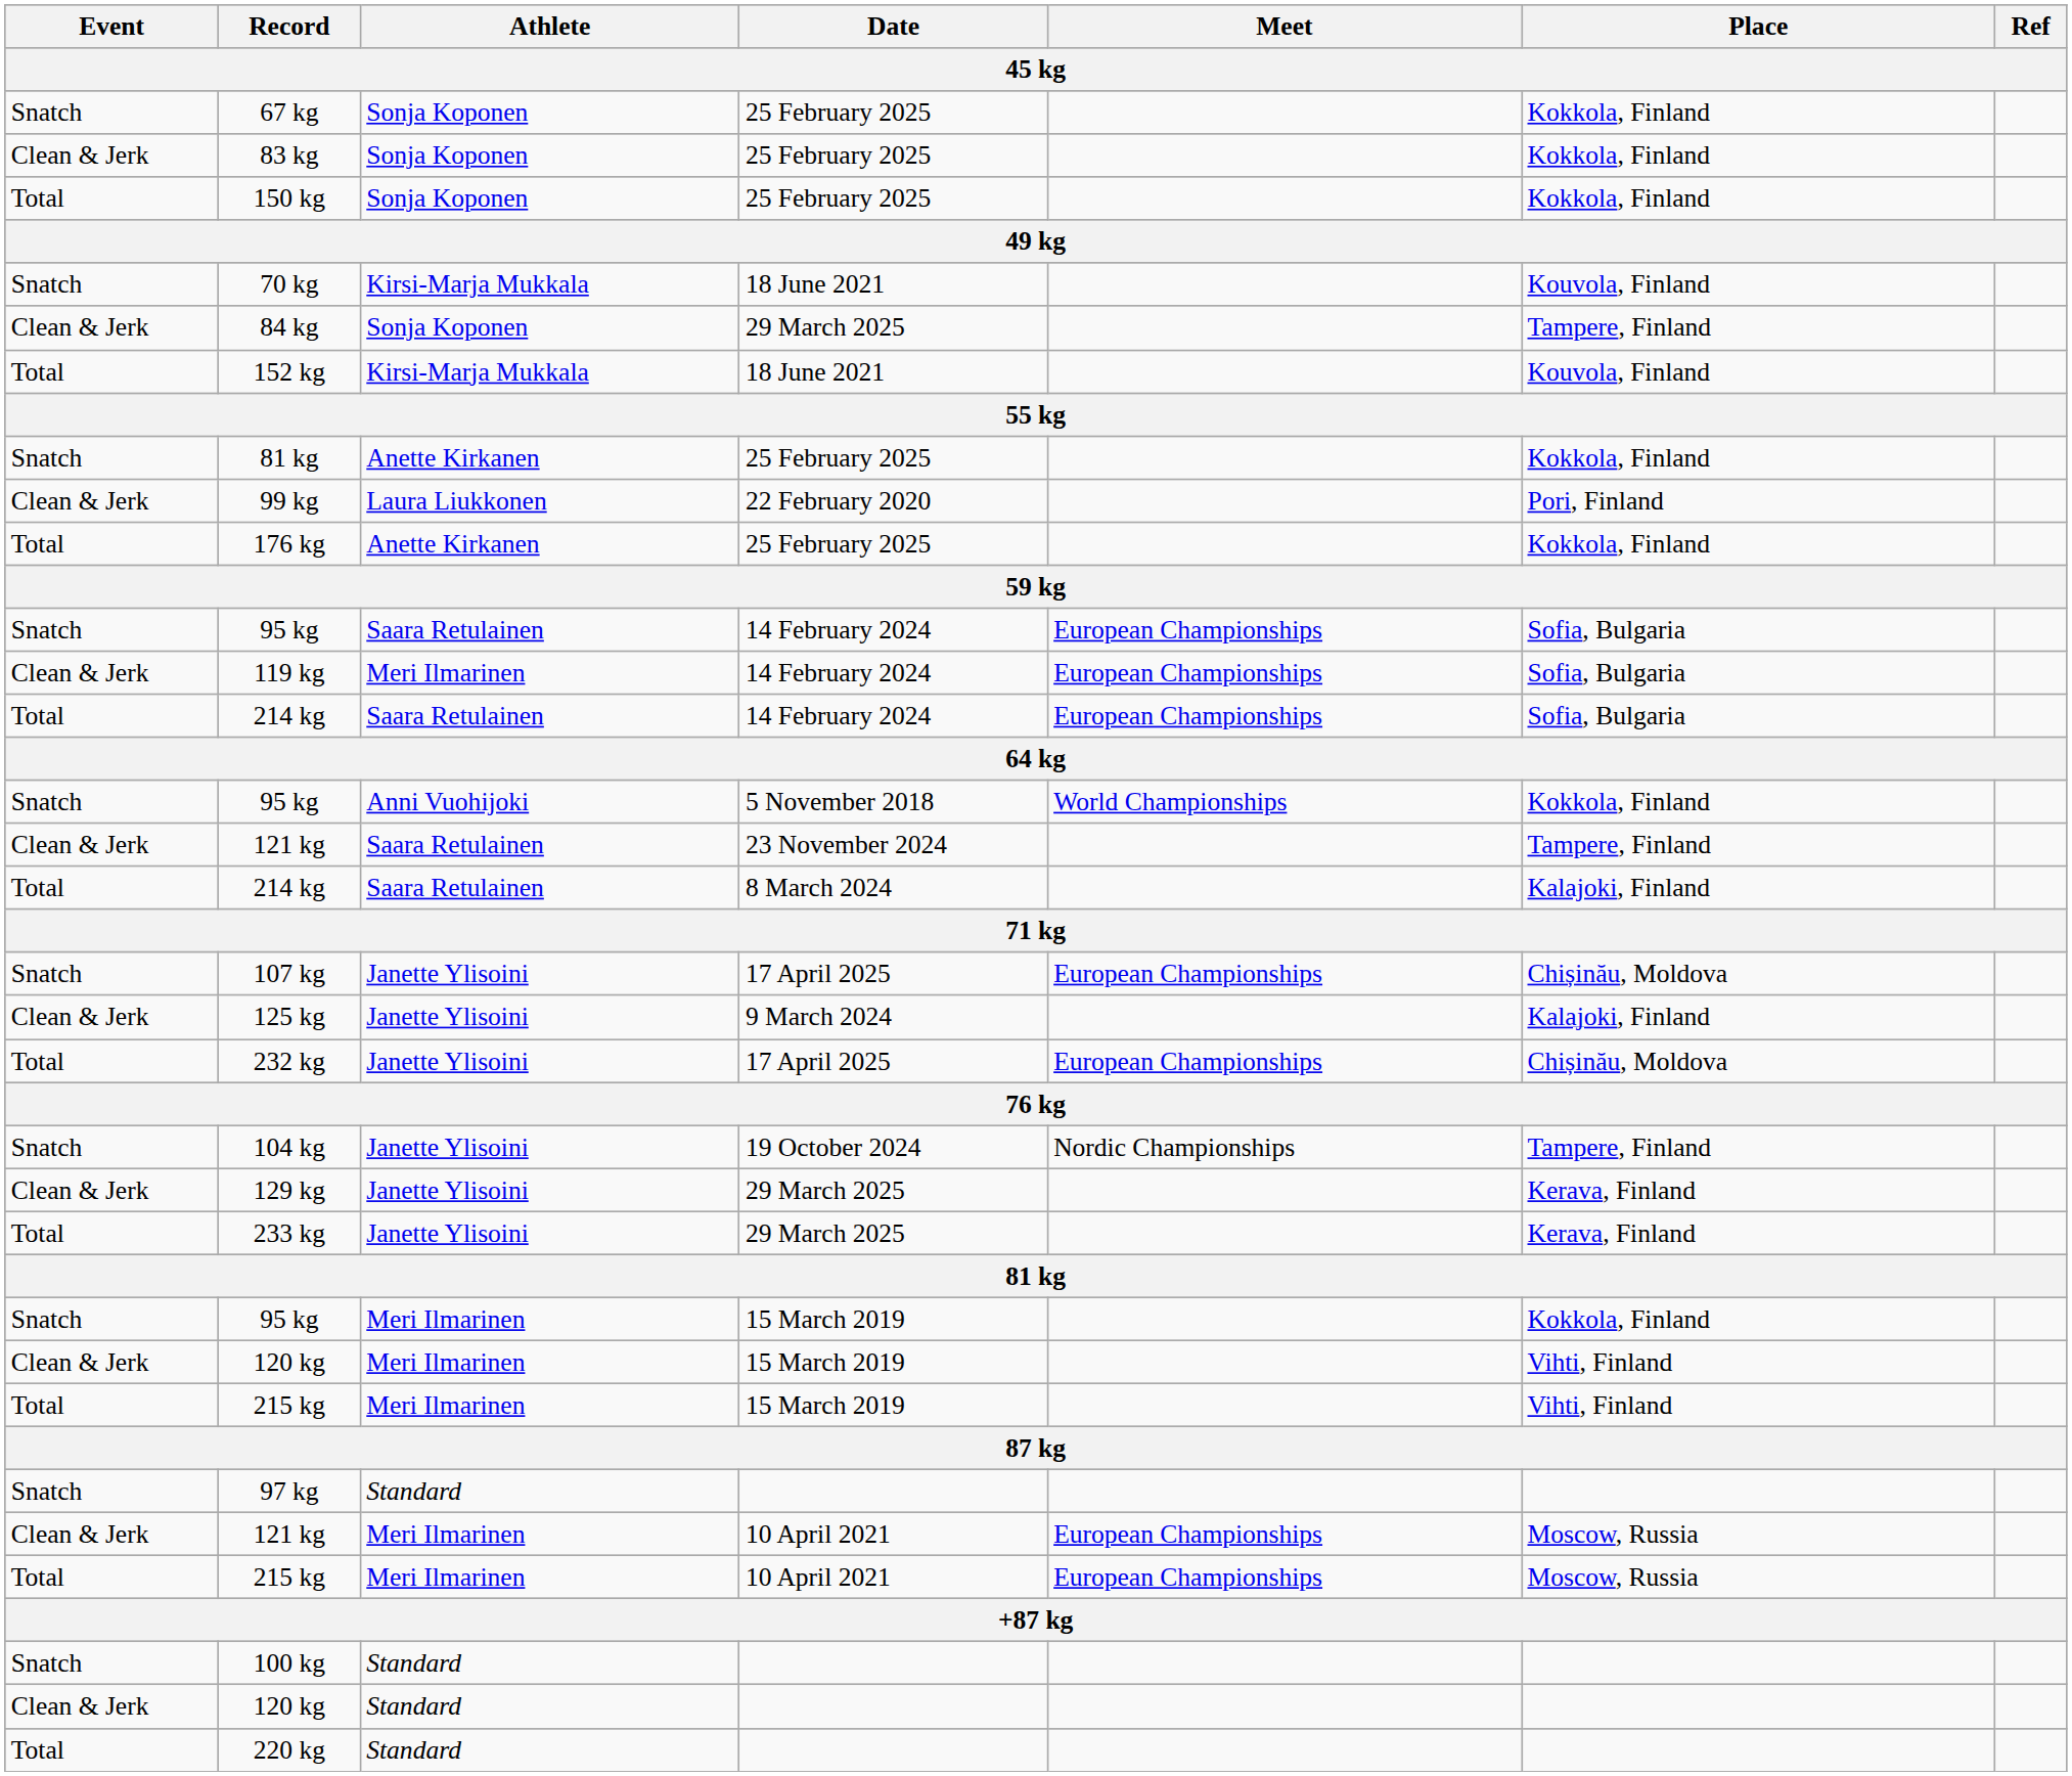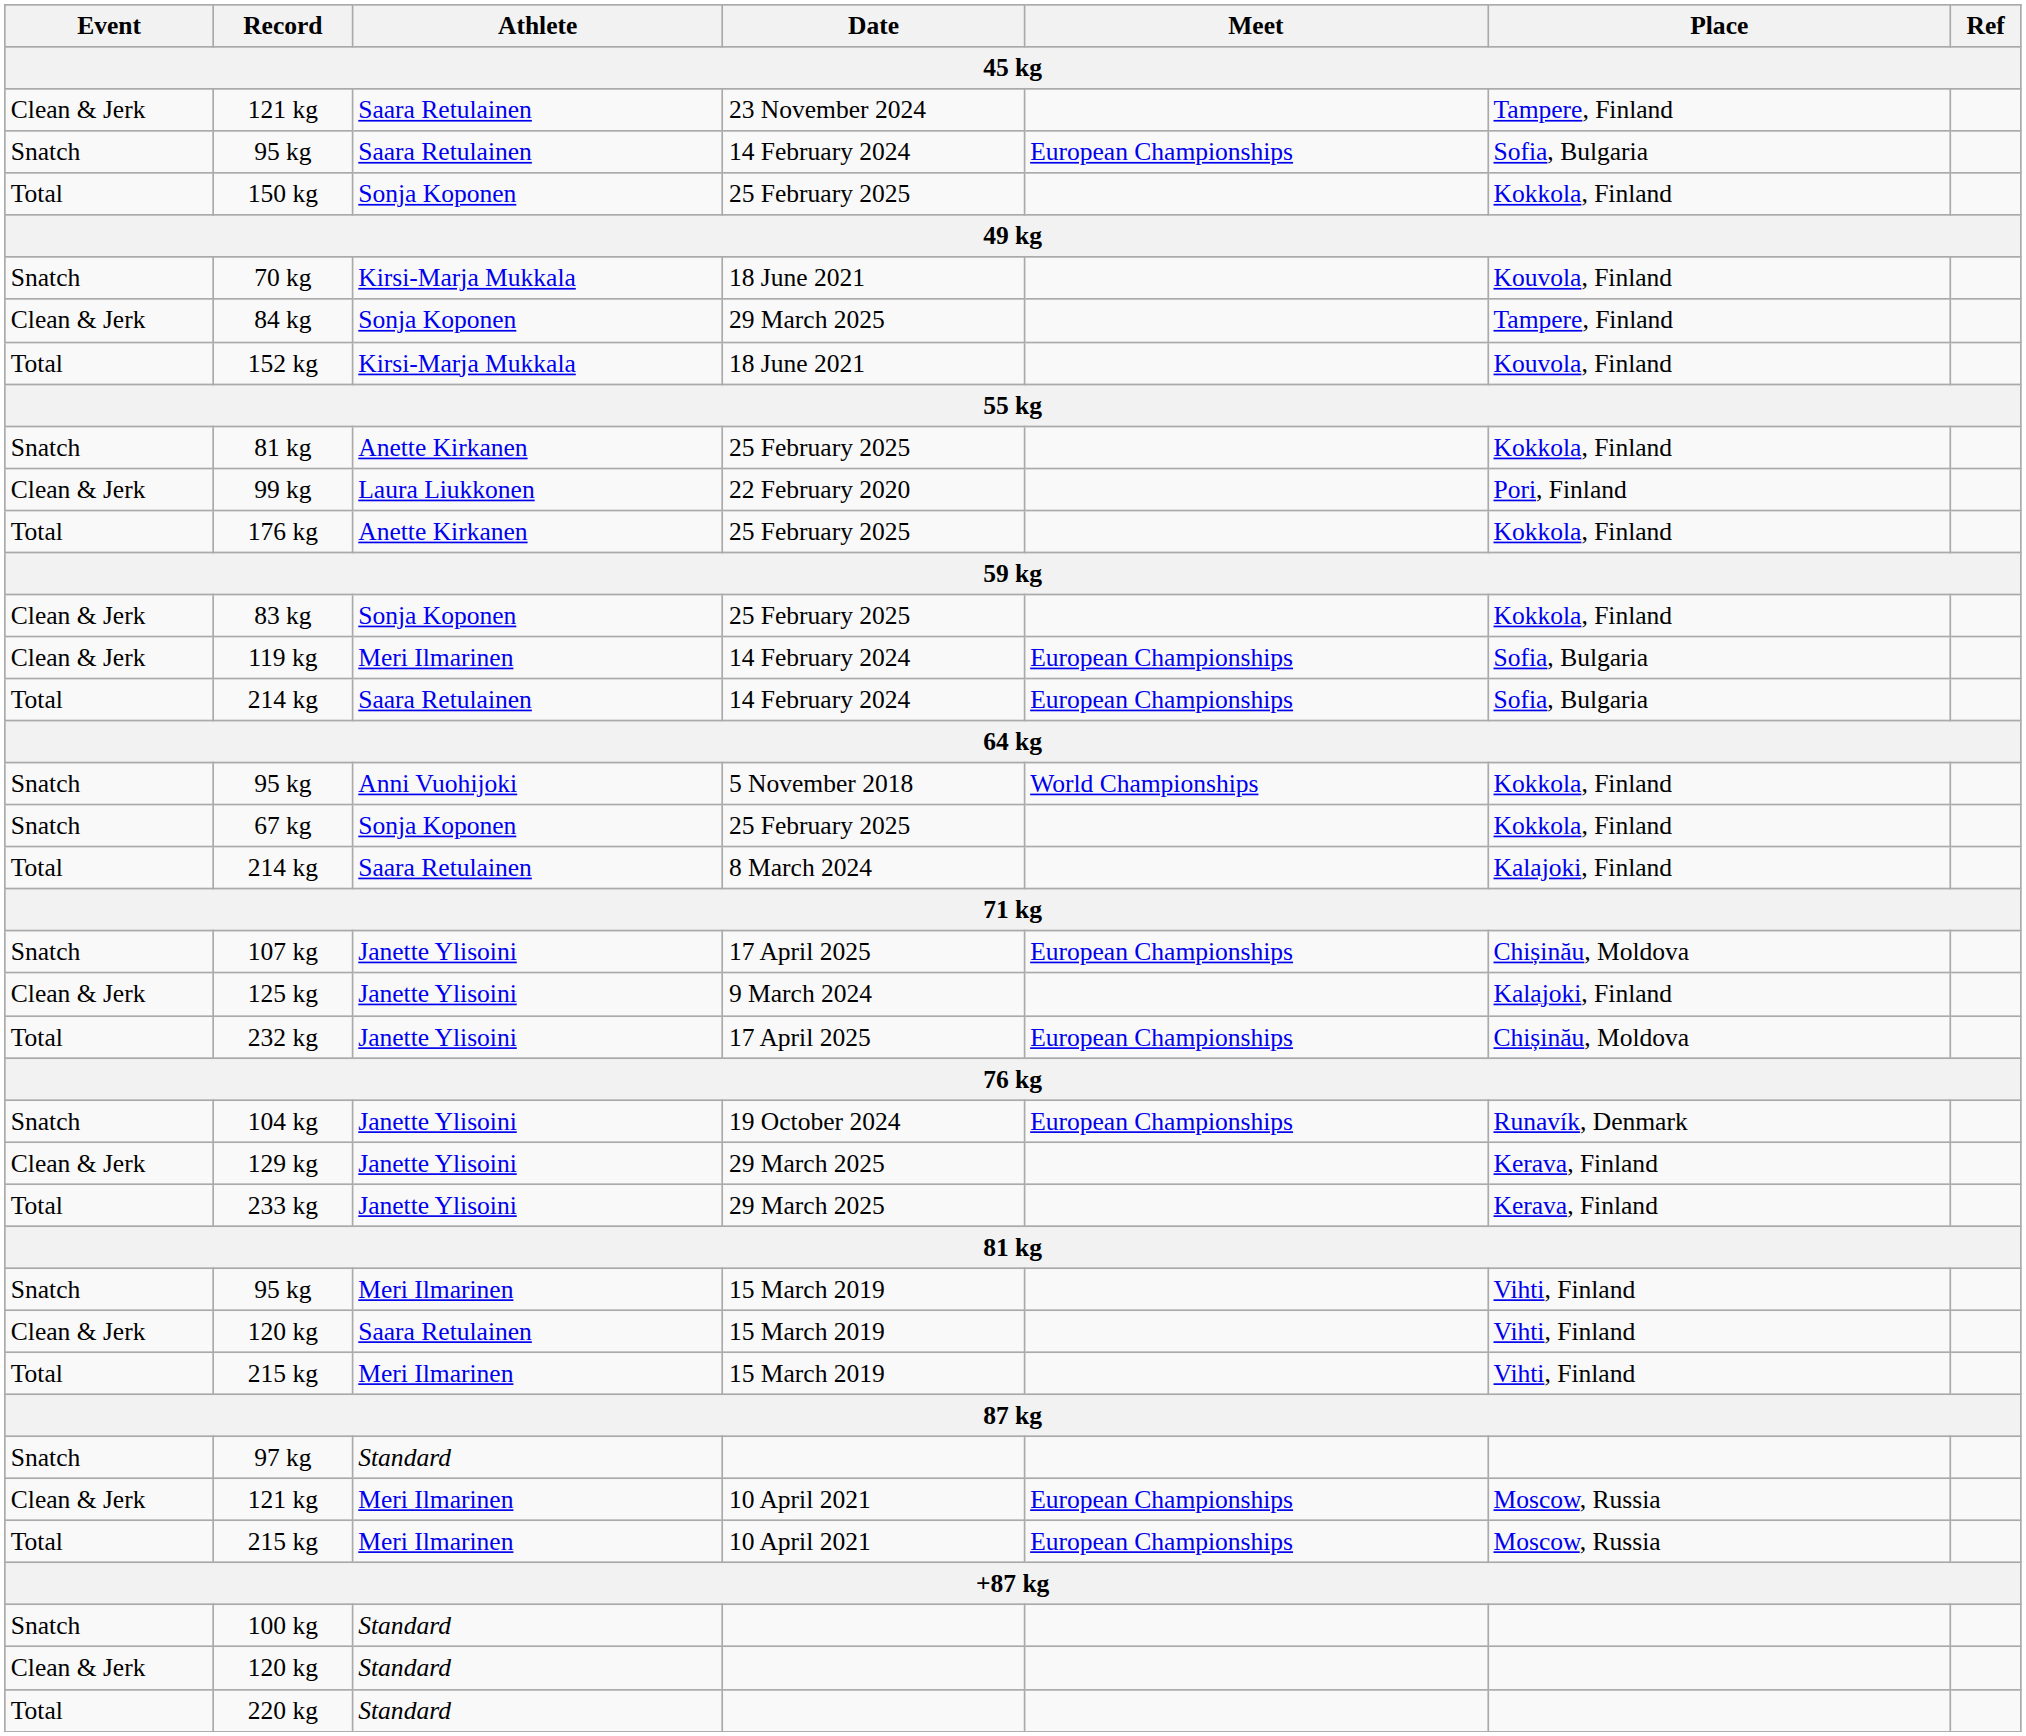rows swapped: 67 kg <-> 121 kg / 23 November 2024
rows swapped: 83 kg <-> 95 kg / 14 February 2024
104 kg | Meet: Nordic Championships -> European Championships
104 kg | Place: Tampere, Finland -> Runavík, Denmark
95 kg / 15 March 2019 | Place: Kokkola, Finland -> Vihti, Finland
120 kg / 15 March 2019 | Athlete: Meri Ilmarinen -> Saara Retulainen
